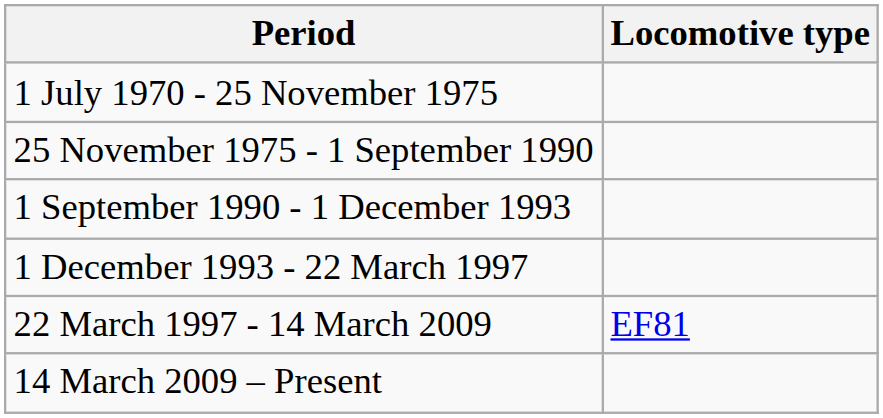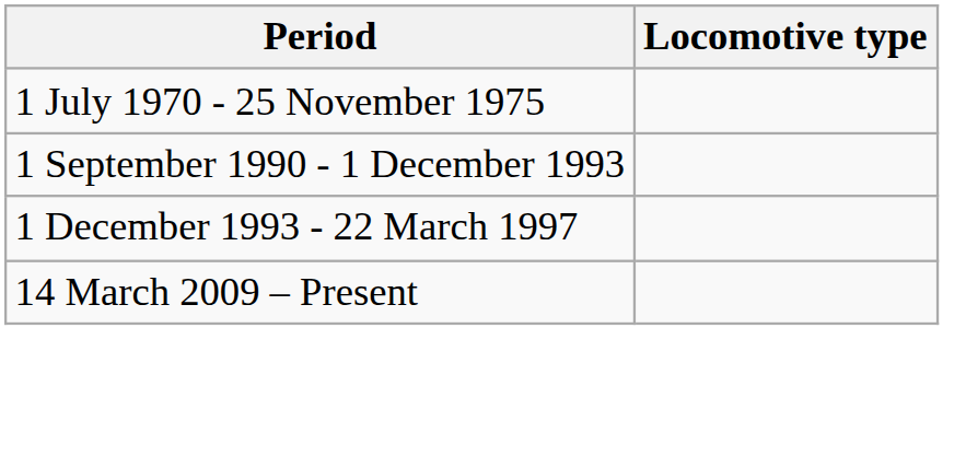- row: 25 November 1975 - 1 September 1990
- row: 22 March 1997 - 14 March 2009 | EF81
